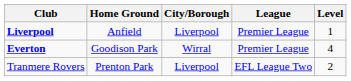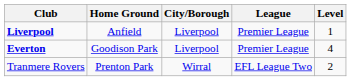Everton | City/Borough: Wirral -> Liverpool
Tranmere Rovers | City/Borough: Liverpool -> Wirral
